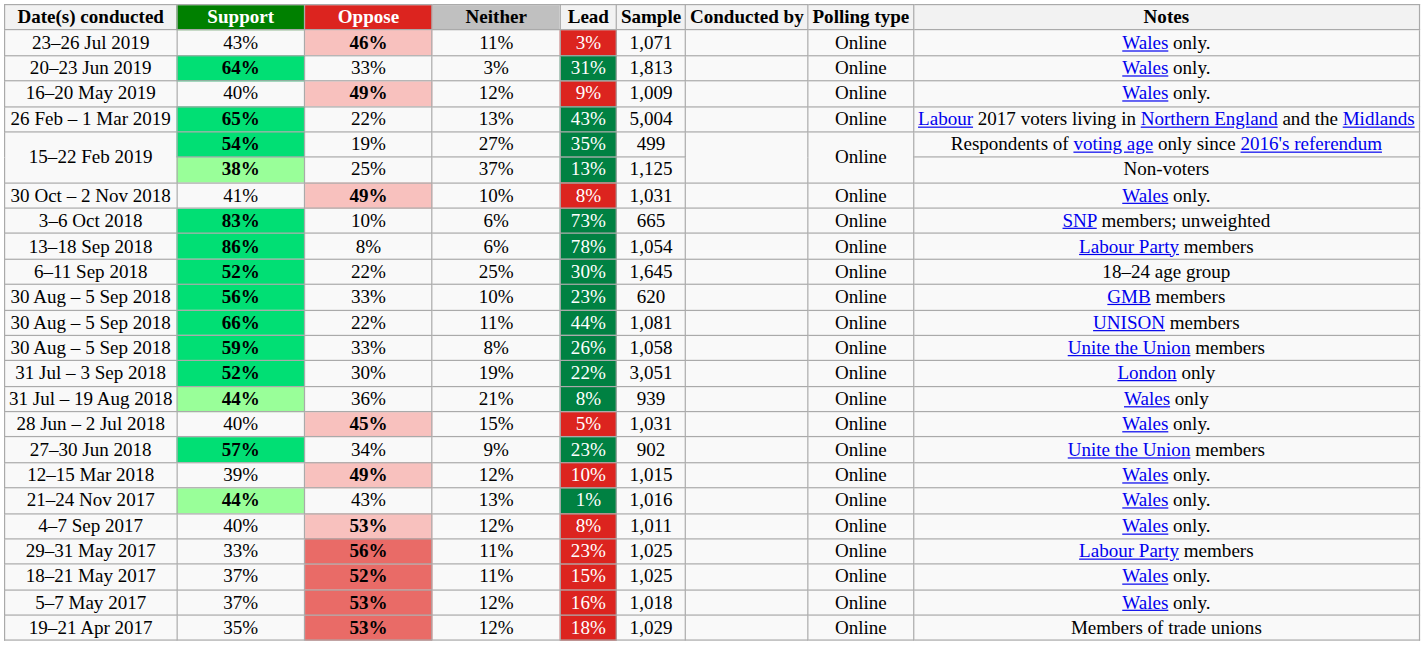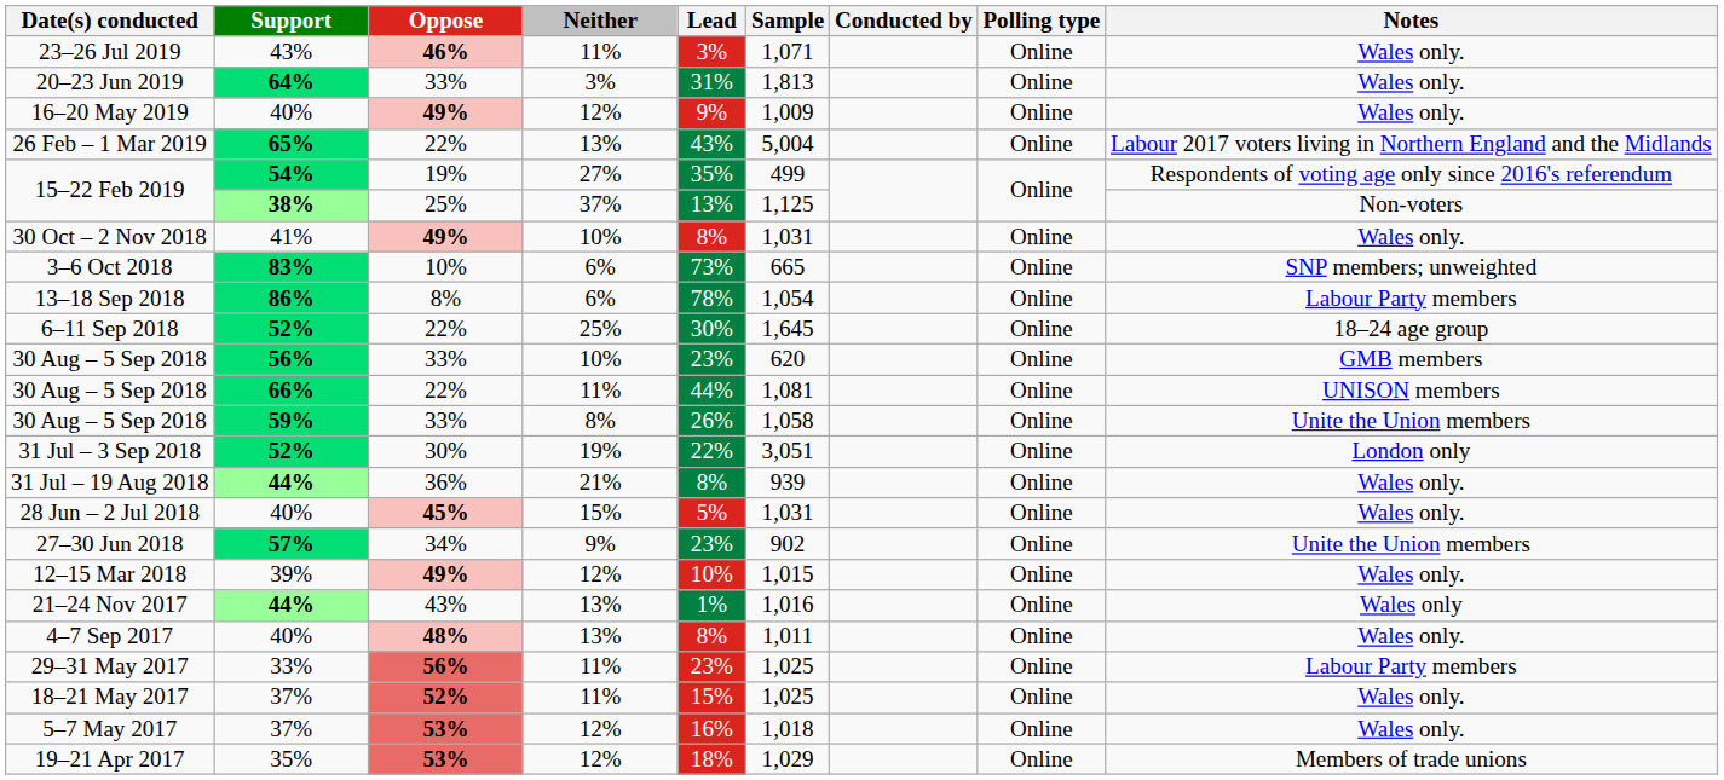31 Jul – 19 Aug 2018 | Notes: Wales only -> Wales only.
21–24 Nov 2017 | Notes: Wales only. -> Wales only
4–7 Sep 2017 | Oppose: 53% -> 48%
4–7 Sep 2017 | Neither: 12% -> 13%
